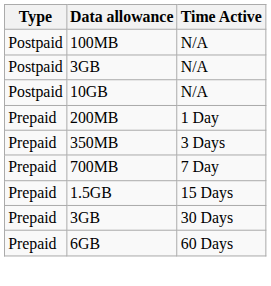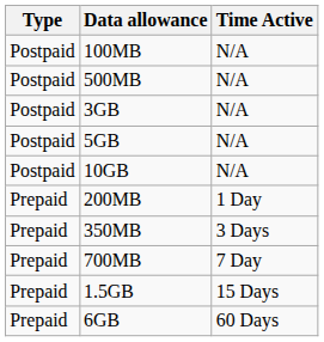+ row: Postpaid | 500MB | N/A
+ row: Postpaid | 5GB | N/A
- row: Prepaid | 3GB | 30 Days
